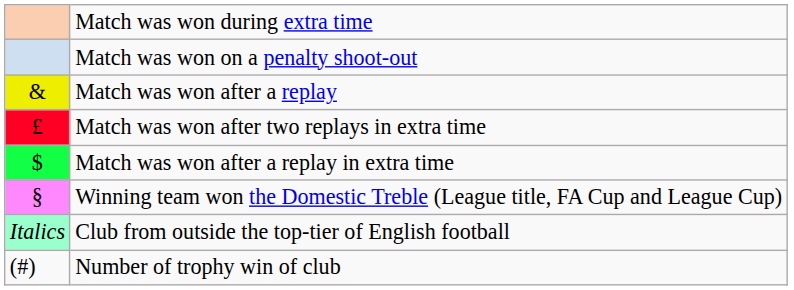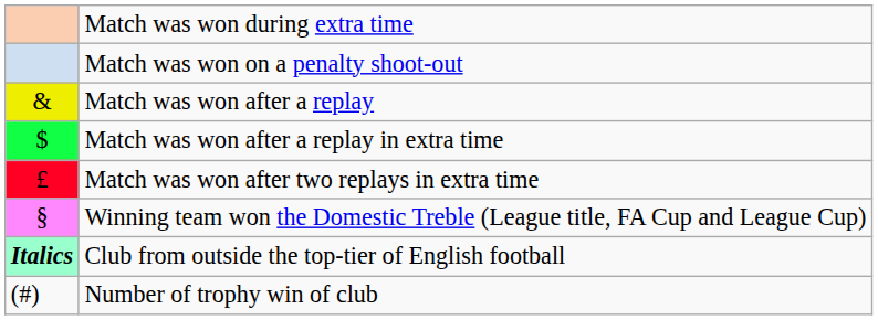rows swapped: Match was won after a replay in extra time <-> Match was won after two replays in extra time
Club from outside the top-tier of English football | column 1: normal -> bold
